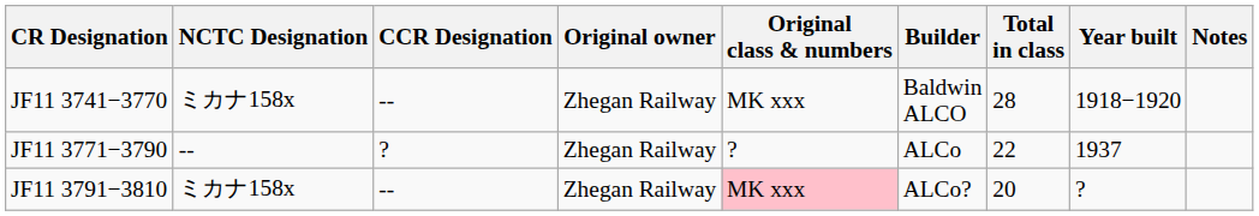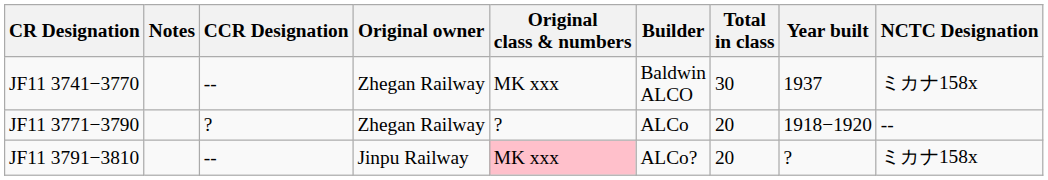columns swapped: NCTC Designation <-> Notes
JF11 3741−3770 | Total in class: 28 -> 30
JF11 3741−3770 | Year built: 1918−1920 -> 1937
JF11 3771−3790 | Total in class: 22 -> 20
JF11 3771−3790 | Year built: 1937 -> 1918−1920
JF11 3791−3810 | Original owner: Zhegan Railway -> Jinpu Railway
